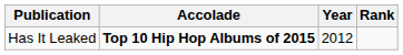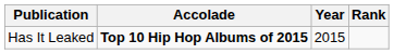Has It Leaked | Year: 2012 -> 2015
